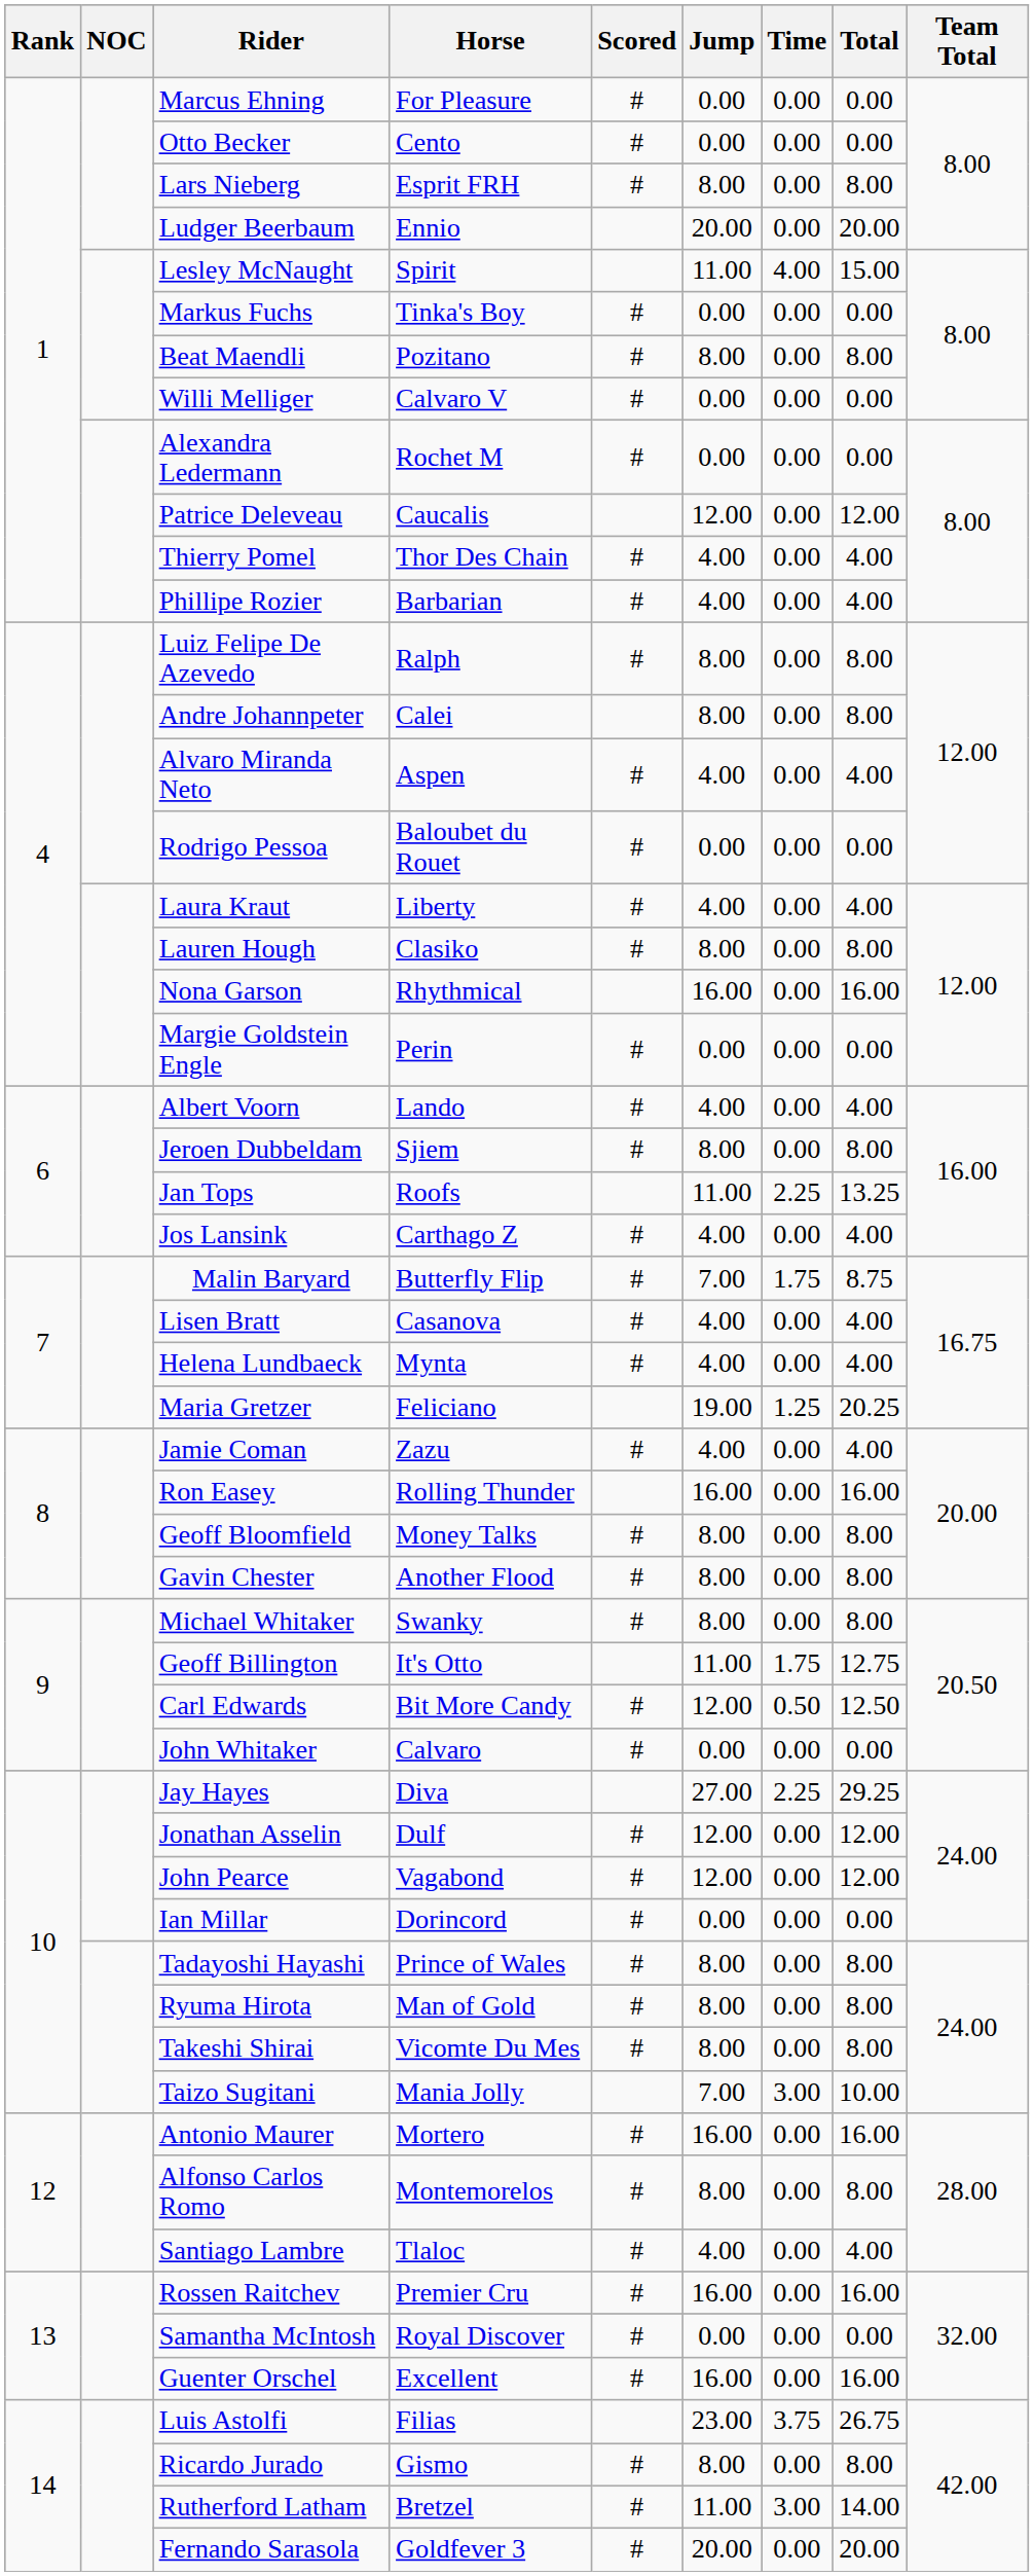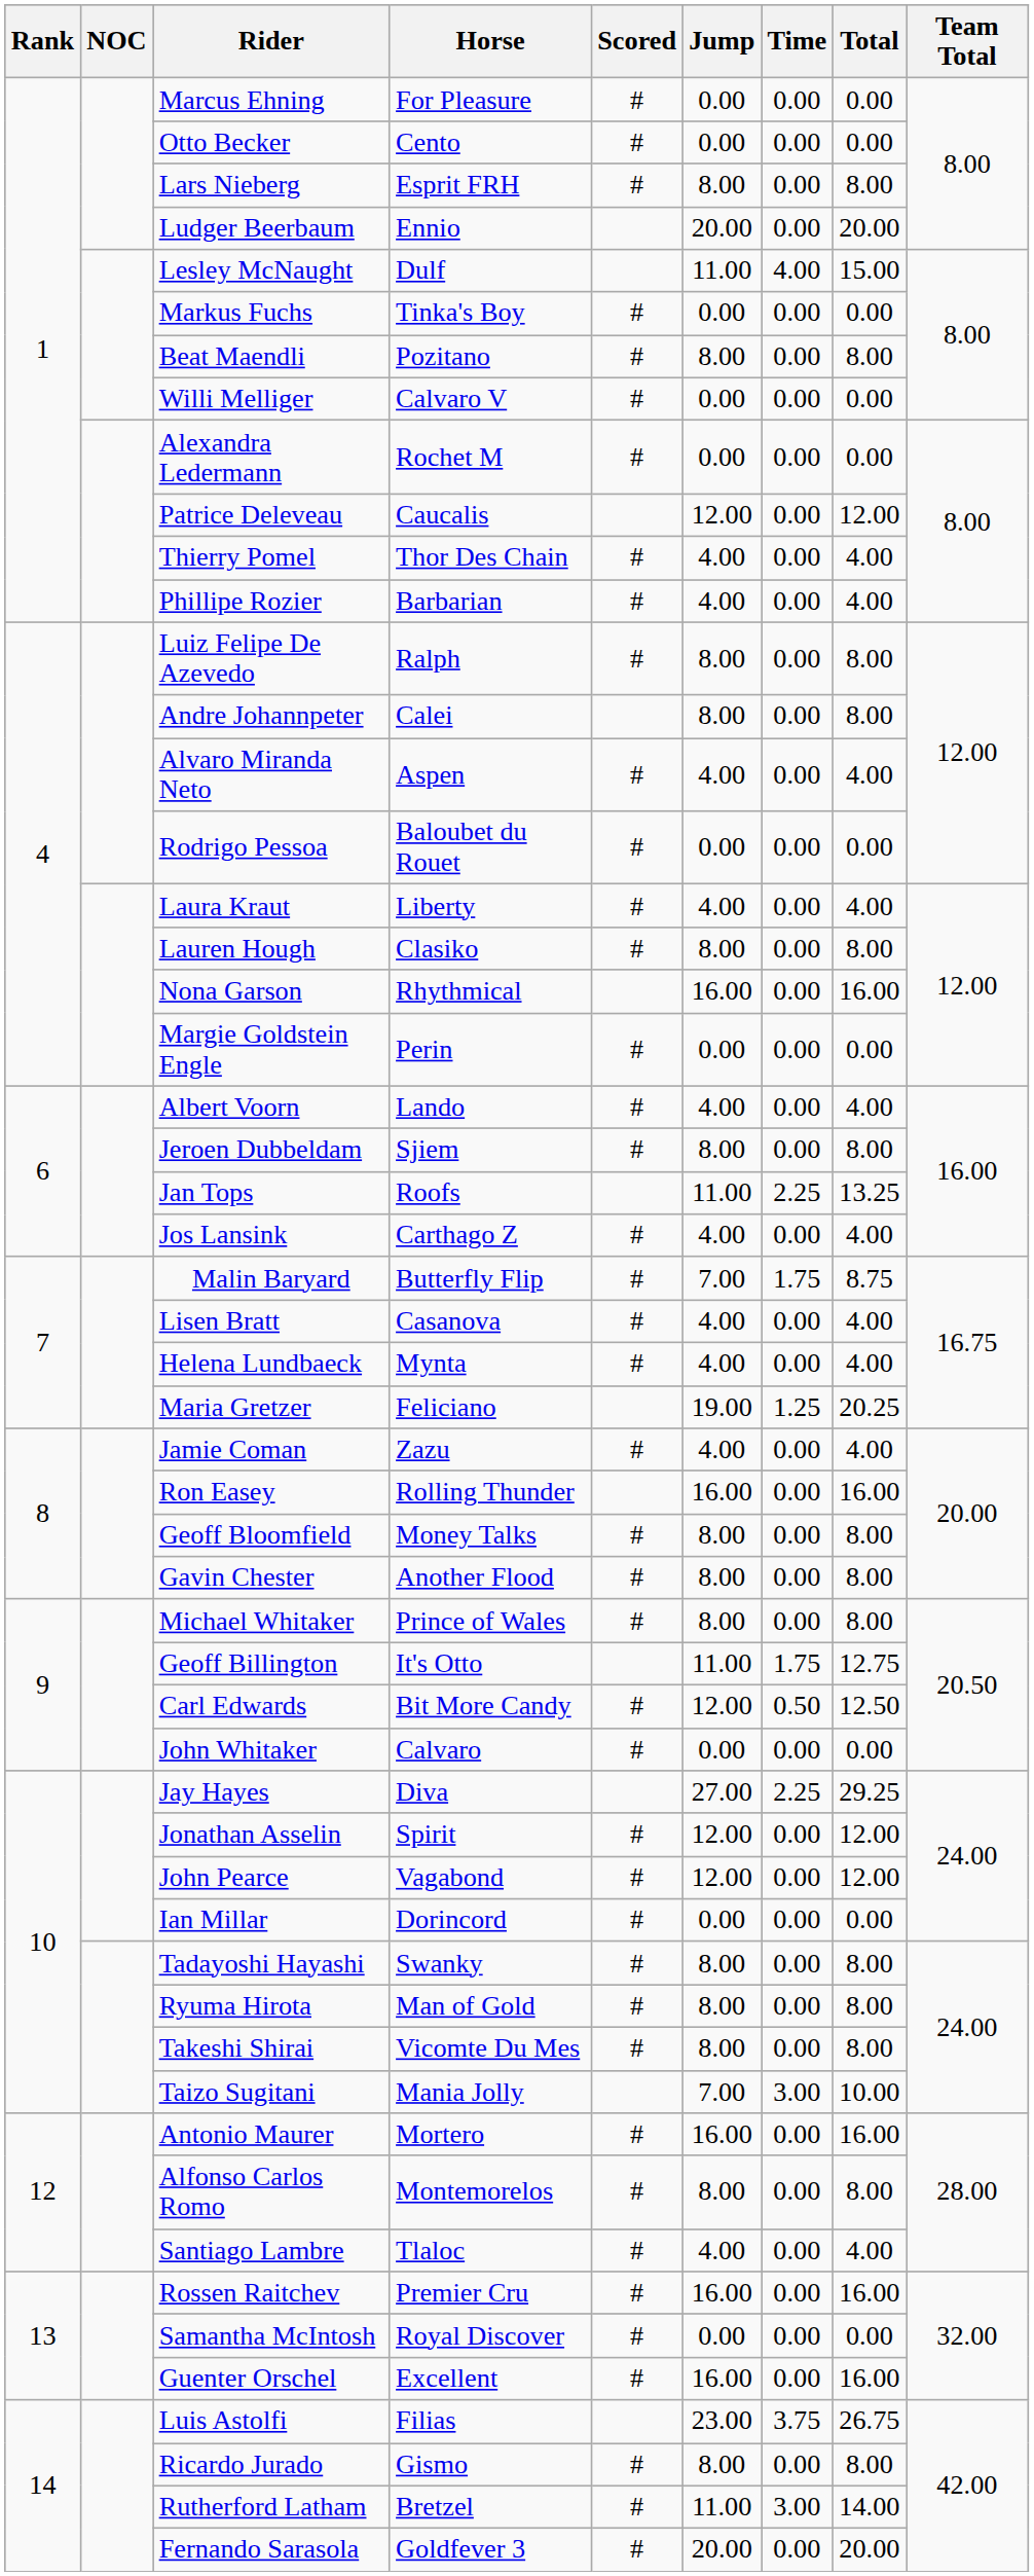Lesley McNaught | Horse: Spirit -> Dulf
Michael Whitaker | Horse: Swanky -> Prince of Wales
Jonathan Asselin | Horse: Dulf -> Spirit
Tadayoshi Hayashi | Horse: Prince of Wales -> Swanky
